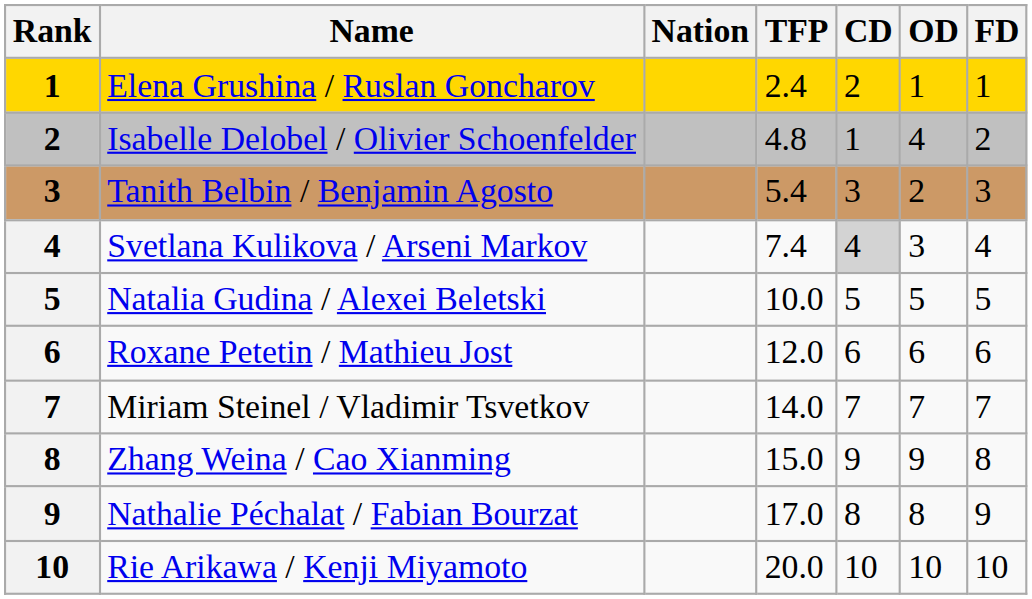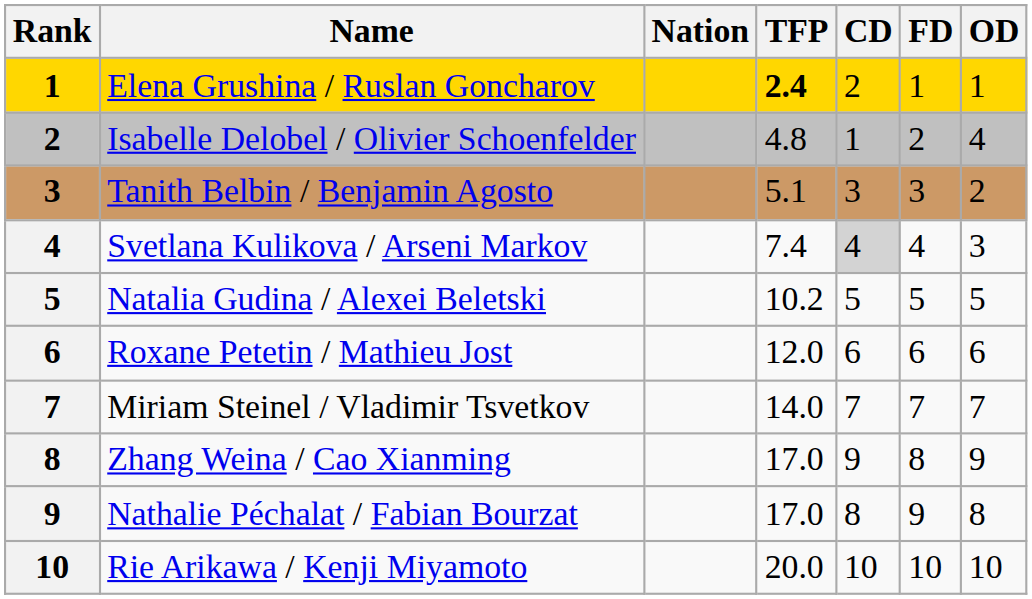columns swapped: OD <-> FD
Elena Grushina / Ruslan Goncharov | TFP: normal -> bold
Tanith Belbin / Benjamin Agosto | TFP: 5.4 -> 5.1
Natalia Gudina / Alexei Beletski | TFP: 10.0 -> 10.2
Zhang Weina / Cao Xianming | TFP: 15.0 -> 17.0
